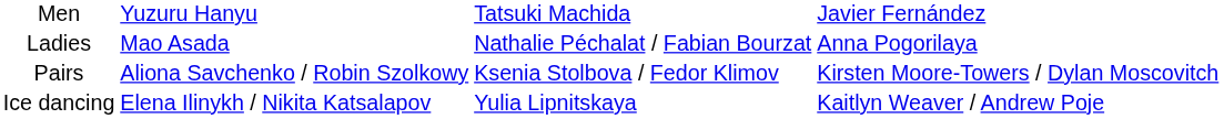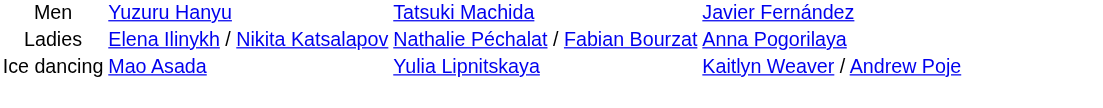Ladies | column 2: Mao Asada -> Elena Ilinykh / Nikita Katsalapov
- row: Pairs | Aliona Savchenko / Robin Szolkowy | Ksenia Stolbova / Fedor Klimov | Kirsten Moore-Towers / Dylan Moscovitch
Ice dancing | column 2: Elena Ilinykh / Nikita Katsalapov -> Mao Asada
